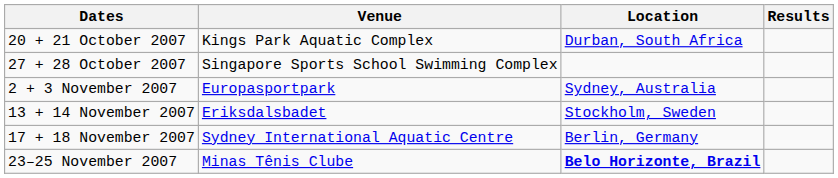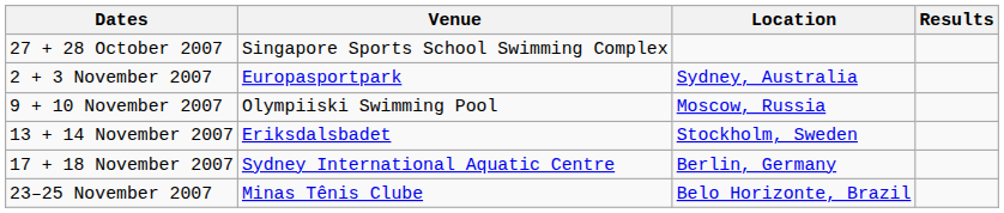- row: 20 + 21 October 2007 | Kings Park Aquatic Complex | Durban, South Africa
+ row: 9 + 10 November 2007 | Olympiiski Swimming Pool | Moscow, Russia
23–25 November 2007 | Location: bold -> normal
